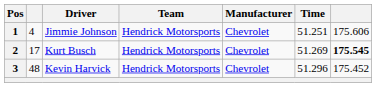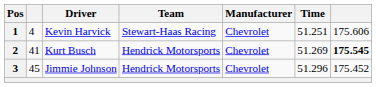1 | Driver: Jimmie Johnson -> Kevin Harvick
1 | Team: Hendrick Motorsports -> Stewart-Haas Racing
2 | column 2: 17 -> 41
3 | column 2: 48 -> 45
3 | Driver: Kevin Harvick -> Jimmie Johnson
